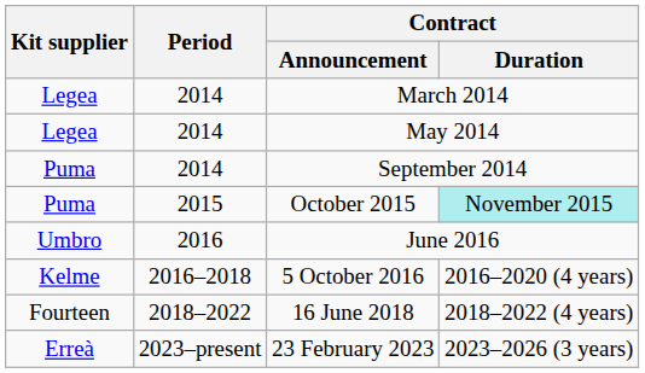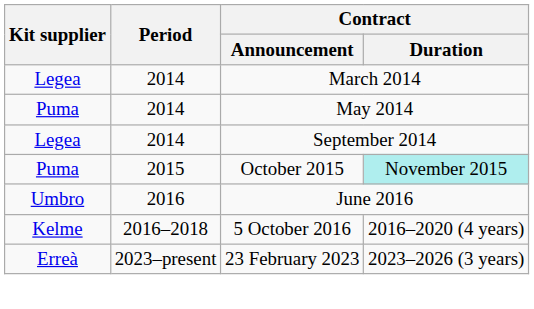May 2014 | Kit supplier: Legea -> Puma
September 2014 | Kit supplier: Puma -> Legea
- row: Fourteen | 2018–2022 | 16 June 2018 | 2018–2022 (4 years)
